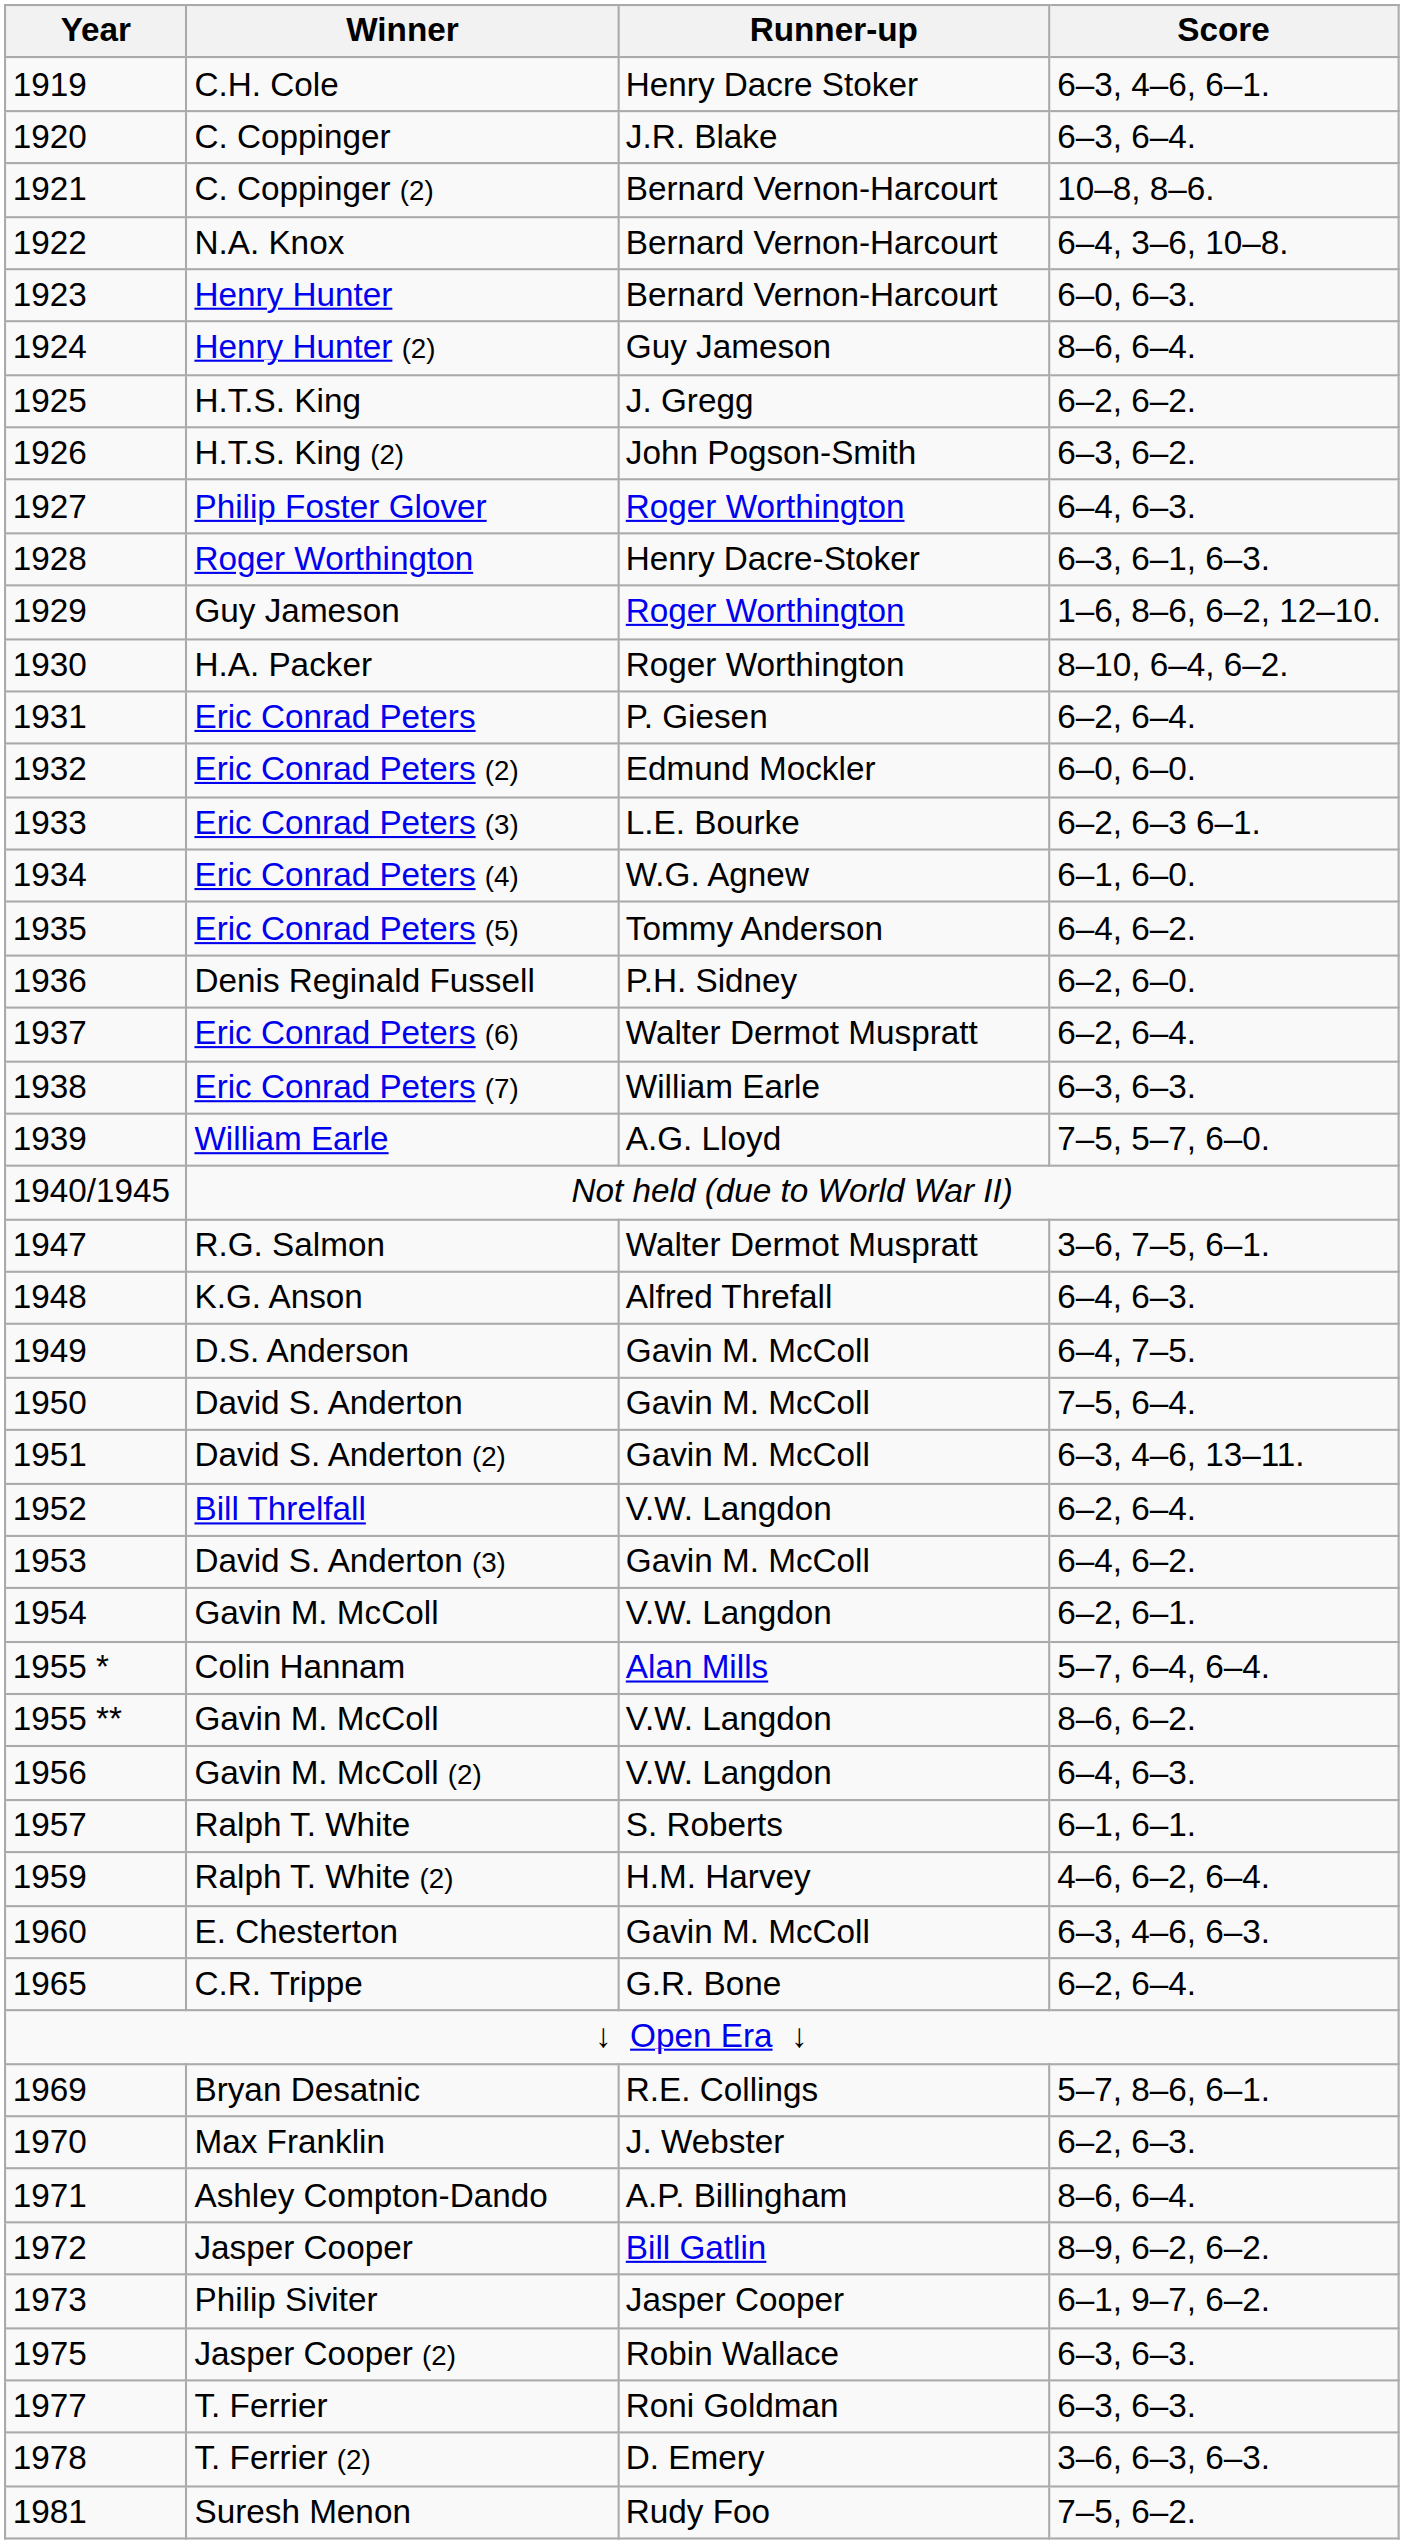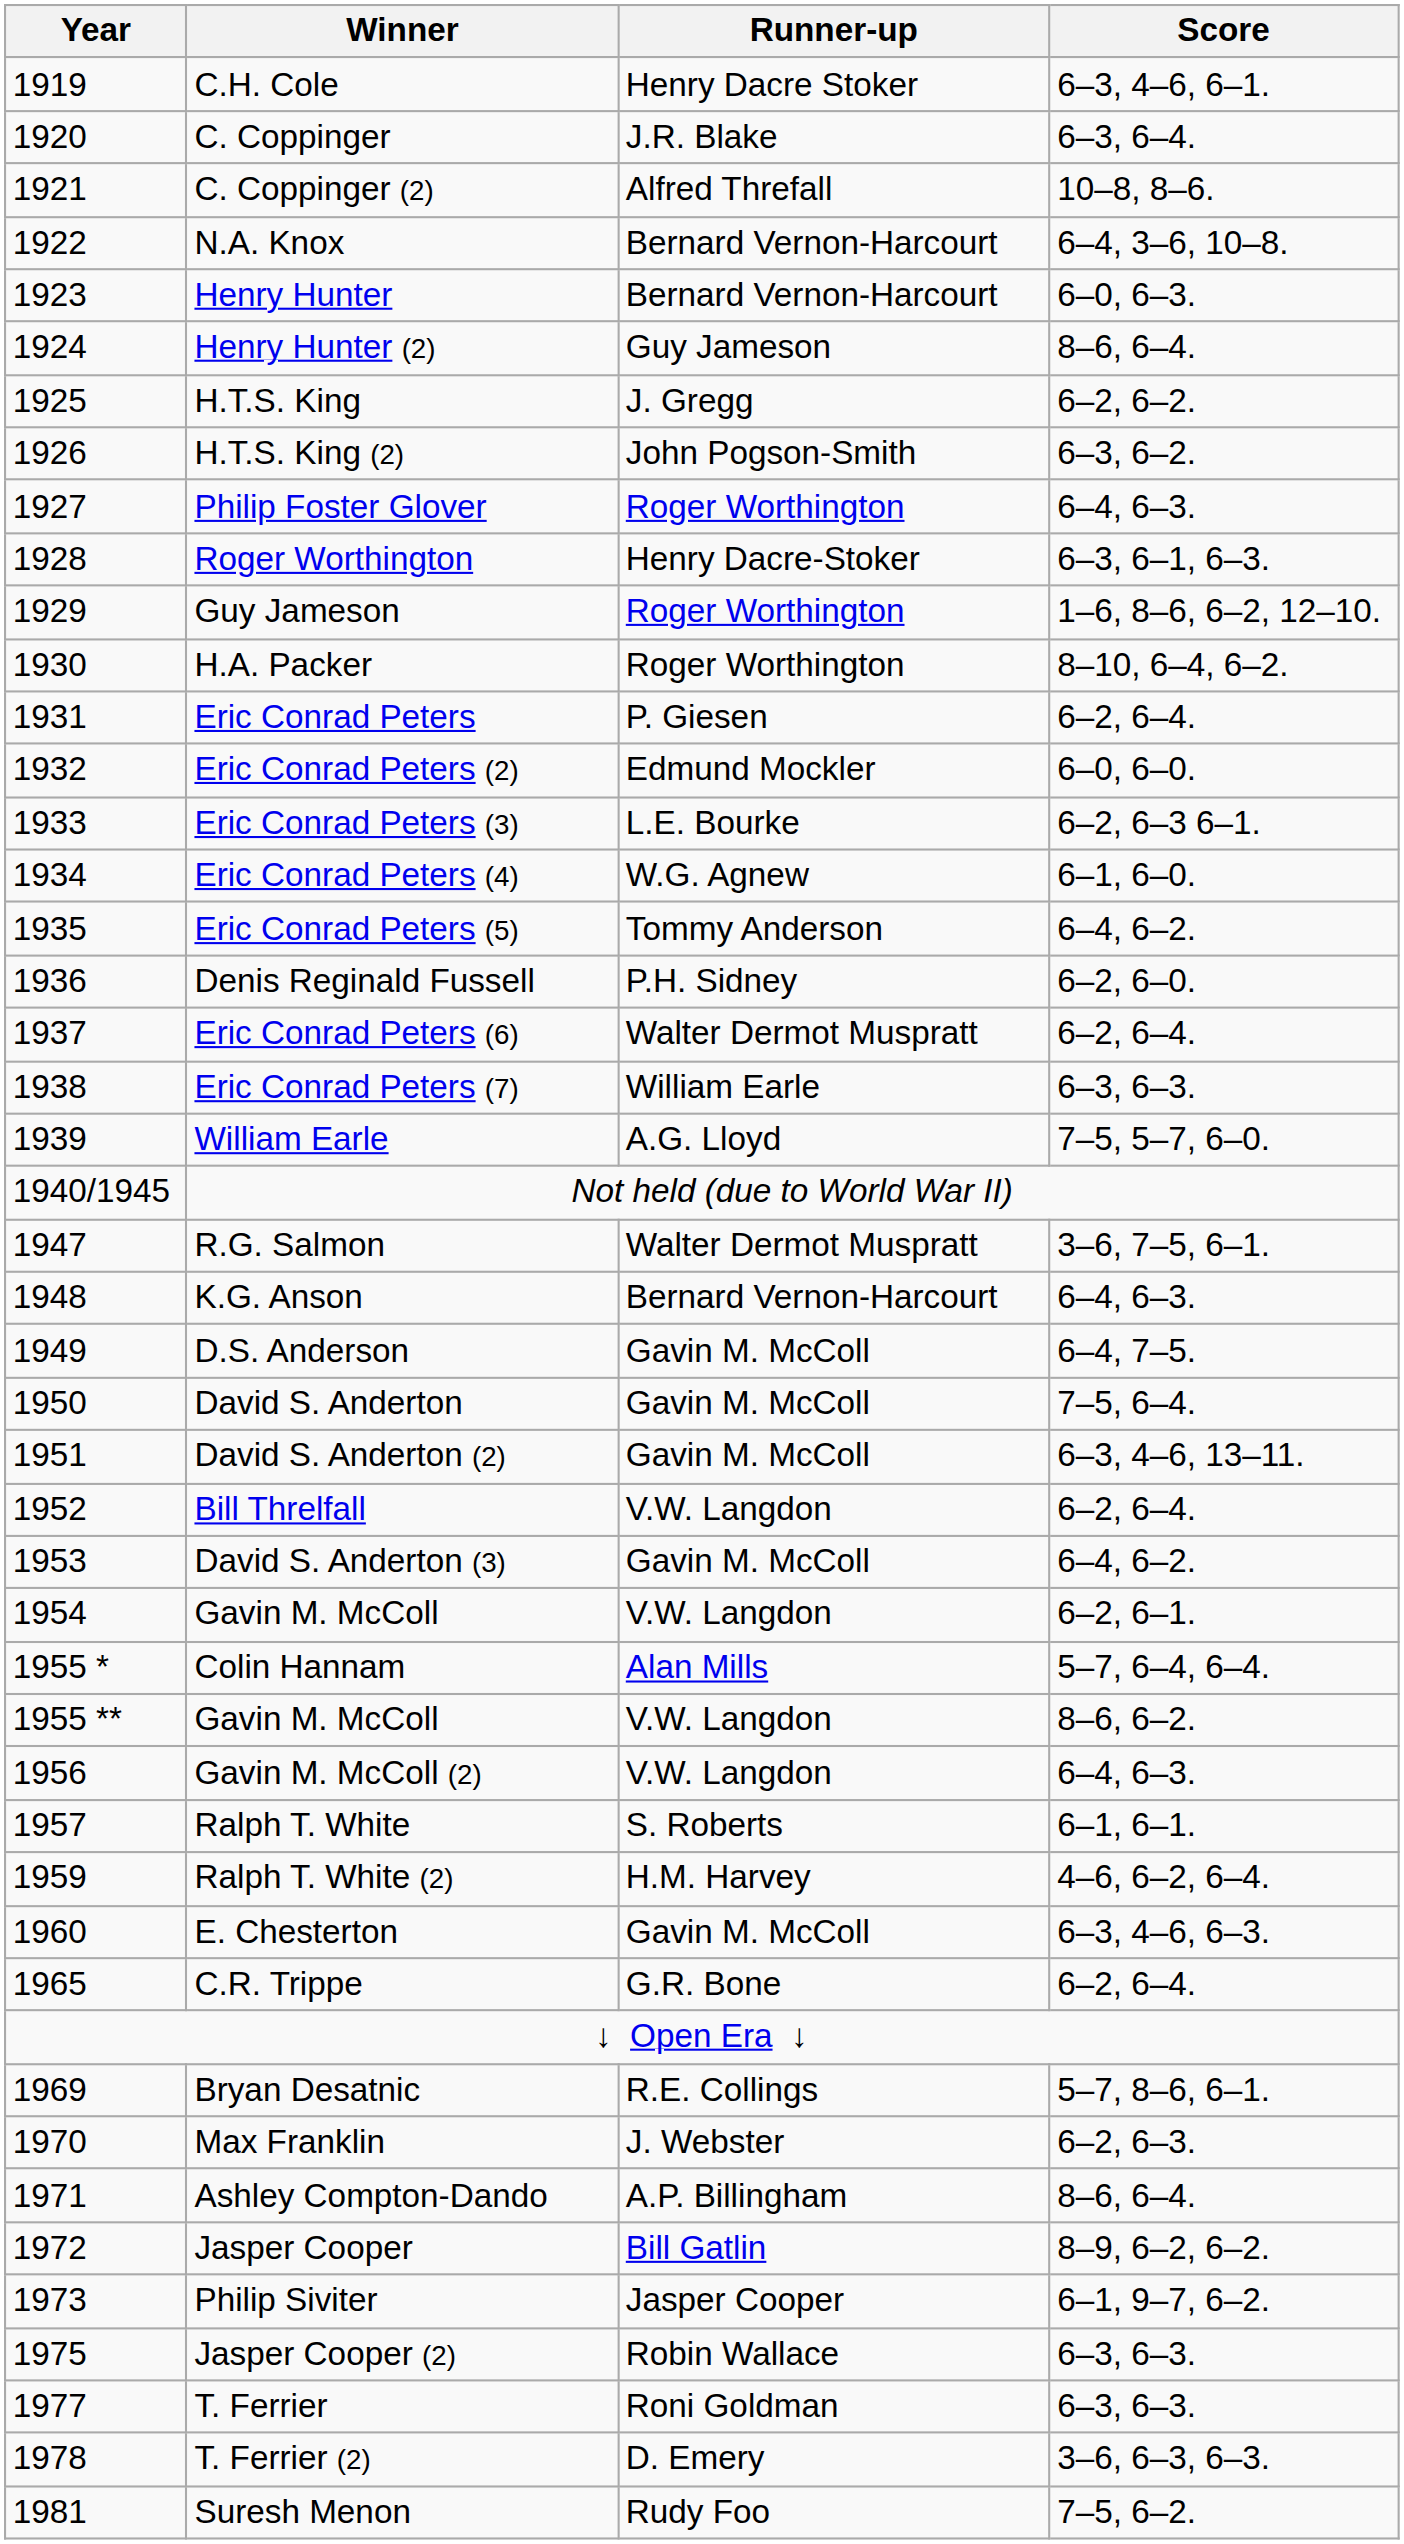C. Coppinger (2) | Runner-up: Bernard Vernon-Harcourt -> Alfred Threfall
K.G. Anson | Runner-up: Alfred Threfall -> Bernard Vernon-Harcourt
